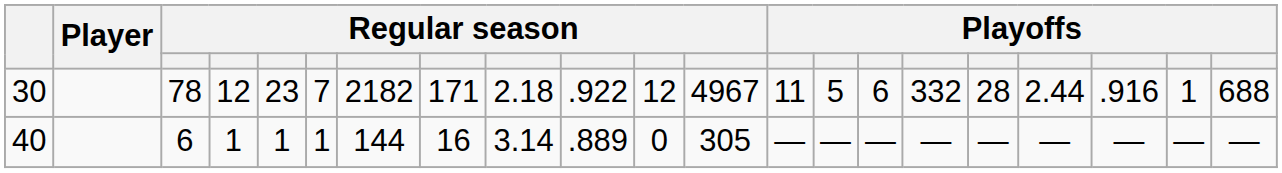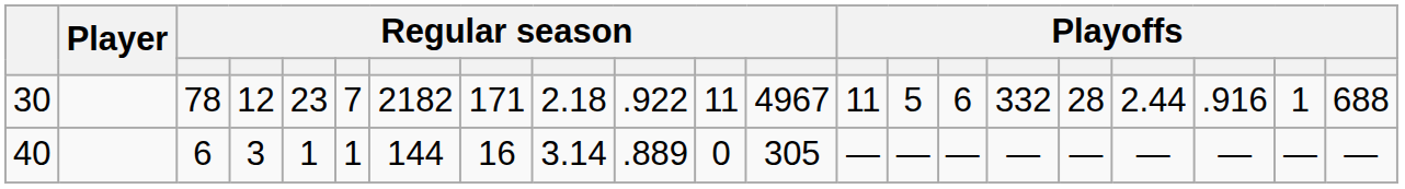30 | column 11: 12 -> 11
40 | column 4: 1 -> 3
